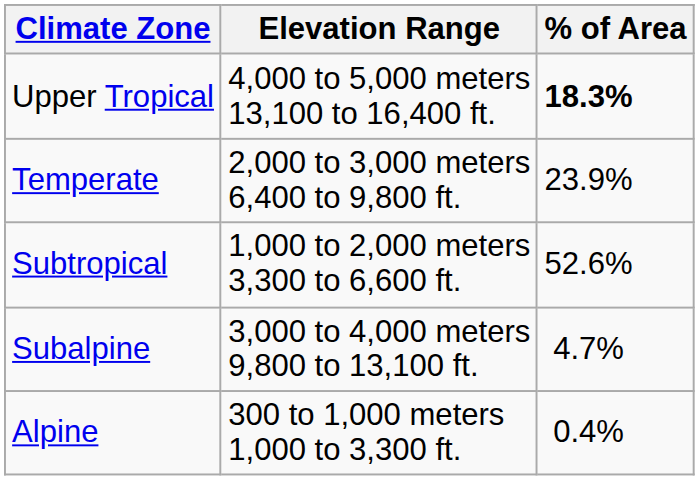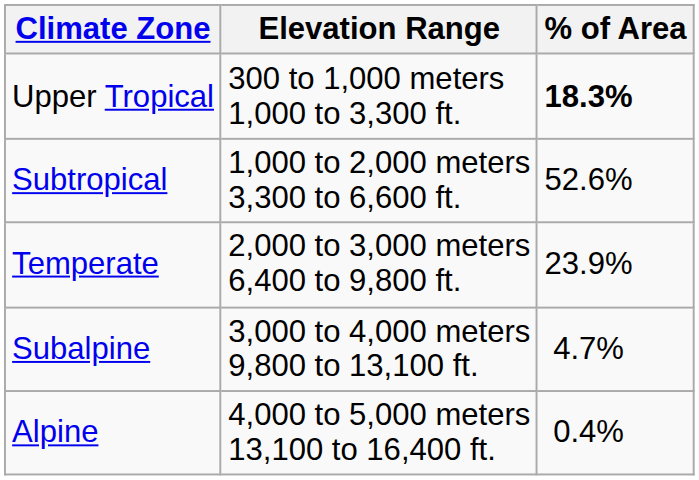Upper Tropical | Elevation Range: 4,000 to 5,000 meters 13,100 to 16,400 ft. -> 300 to 1,000 meters 1,000 to 3,300 ft.
rows swapped: Subtropical <-> Temperate
Alpine | Elevation Range: 300 to 1,000 meters 1,000 to 3,300 ft. -> 4,000 to 5,000 meters 13,100 to 16,400 ft.
